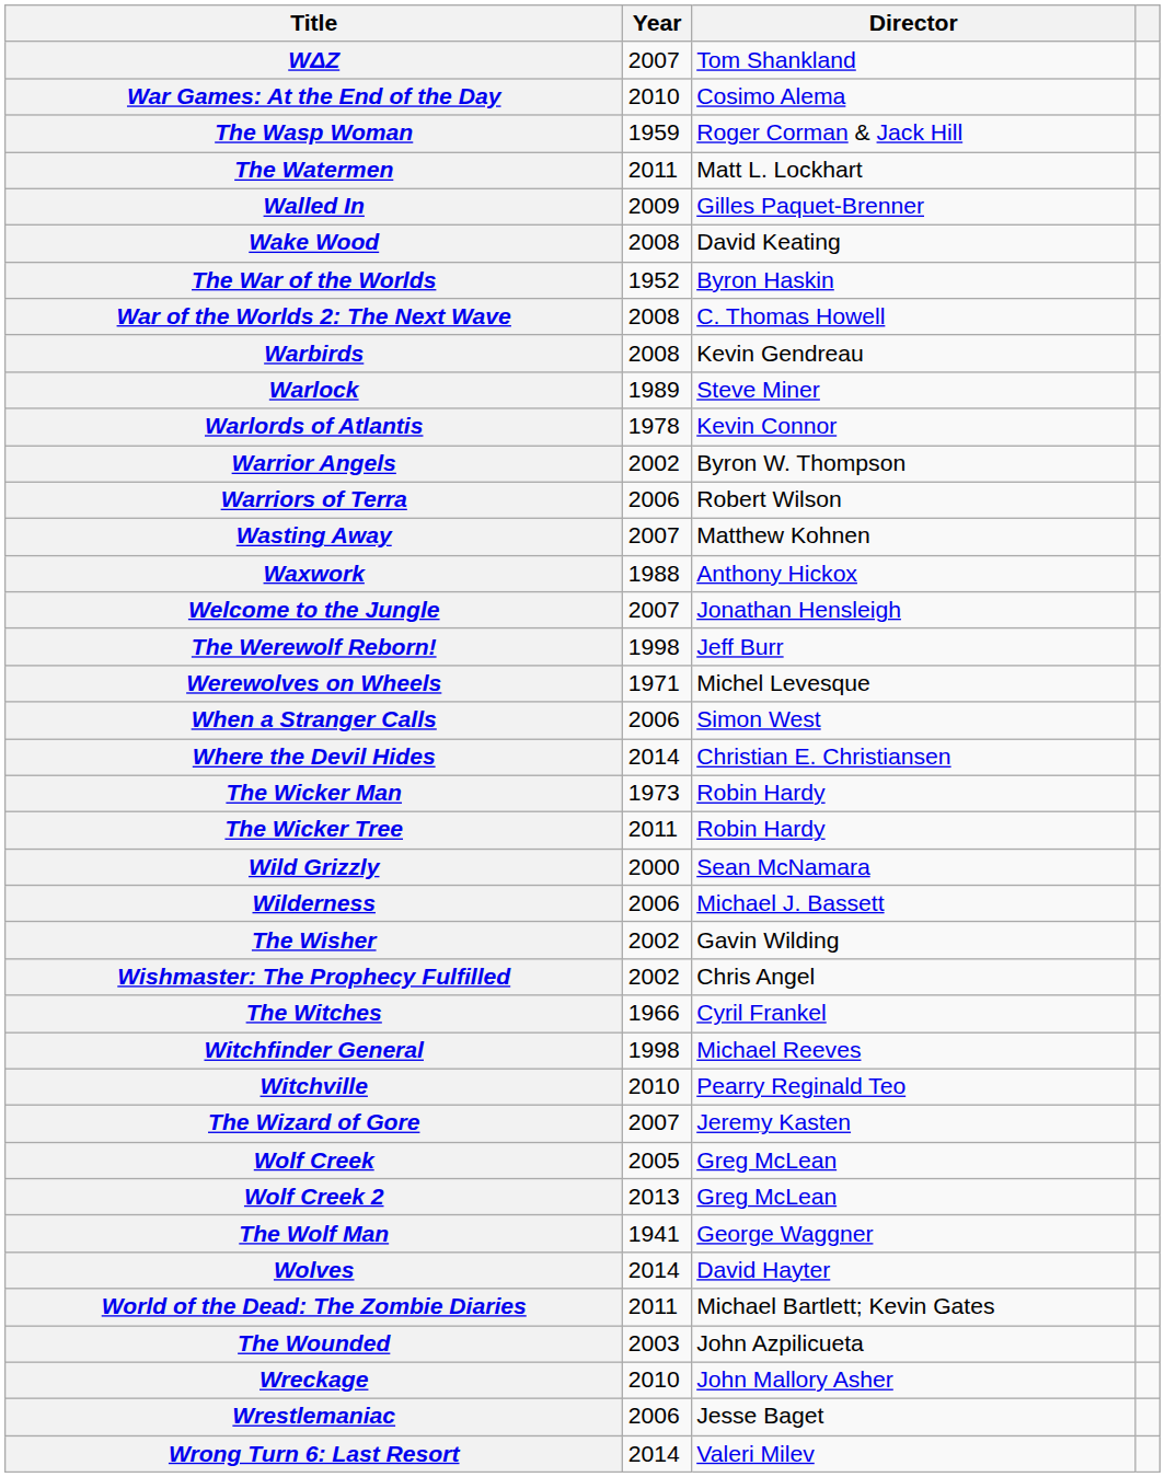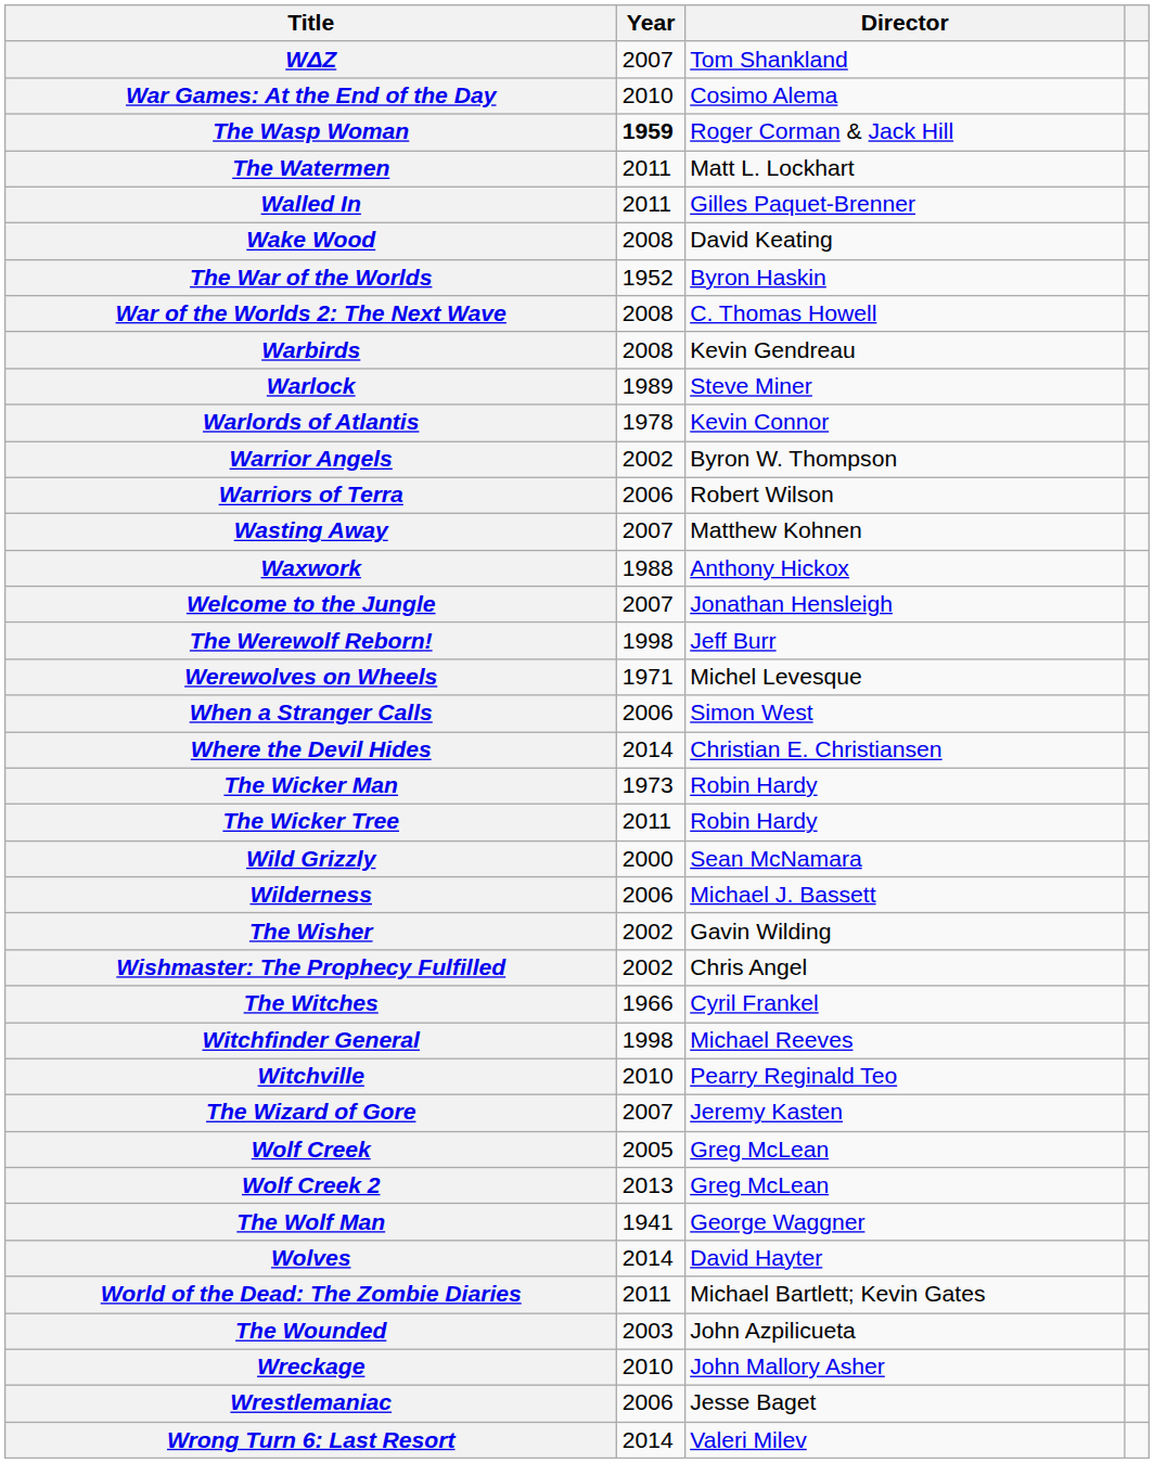The Wasp Woman | Year: normal -> bold
Walled In | Year: 2009 -> 2011
